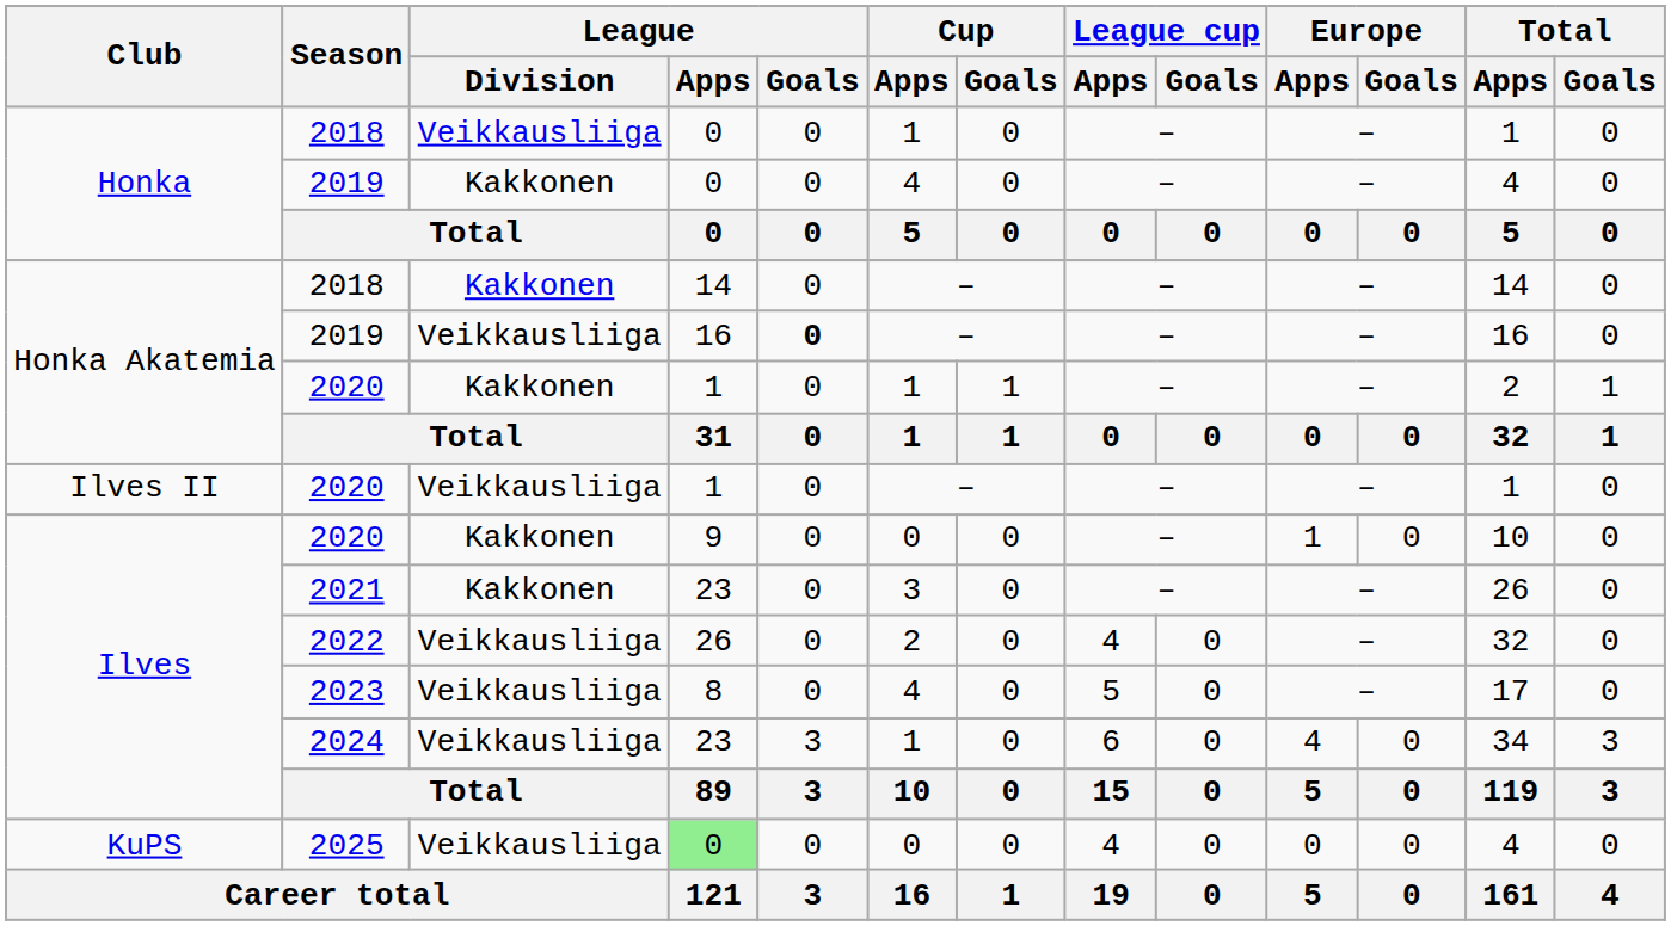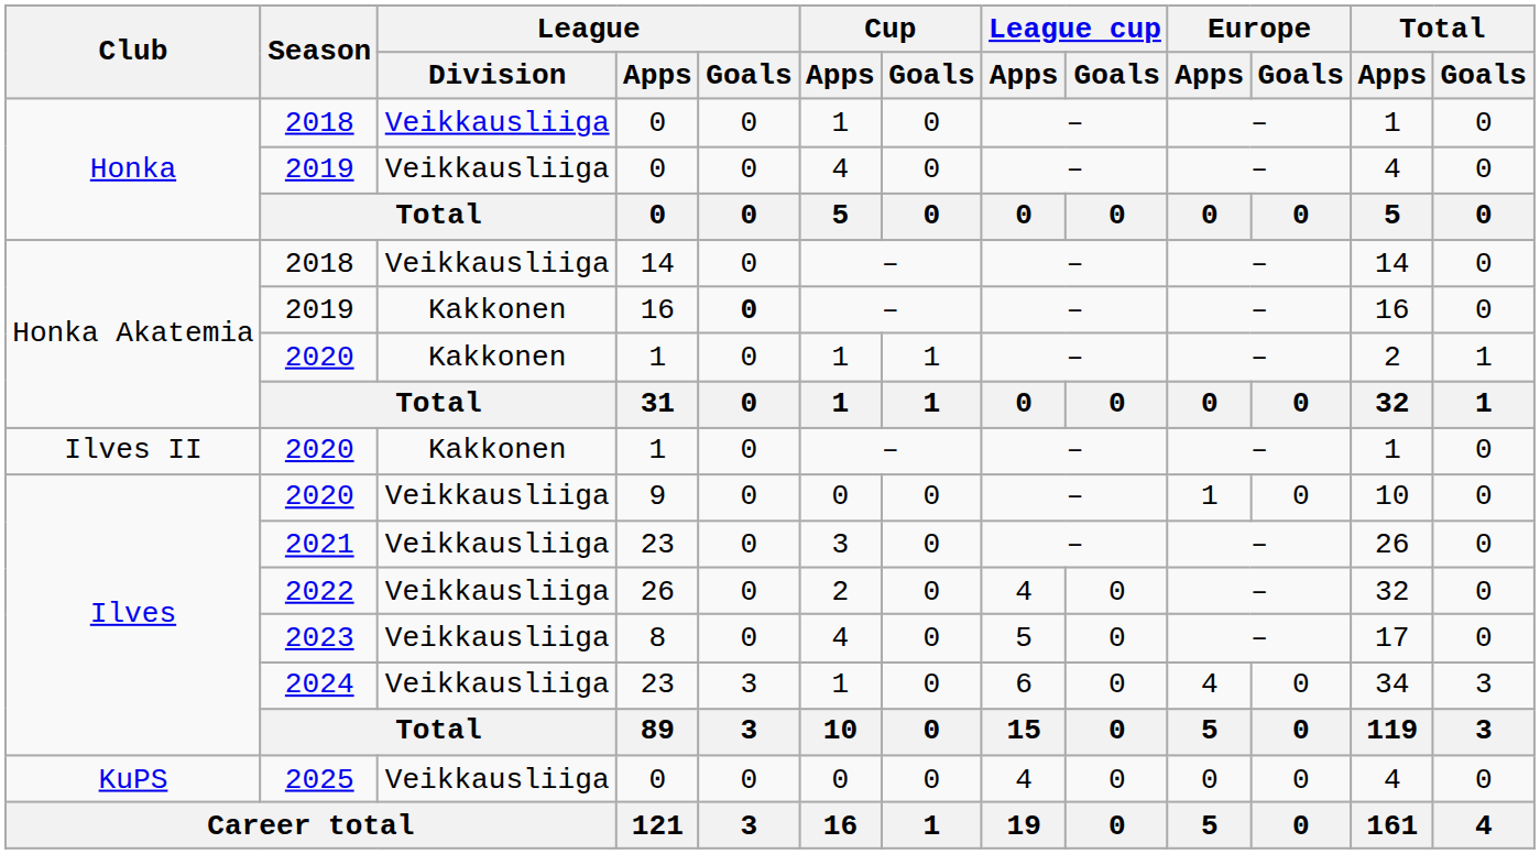Honka / 2019 | League / Division: Kakkonen -> Veikkausliiga
Honka Akatemia / 2018 | League / Division: Kakkonen -> Veikkausliiga
Honka Akatemia / 2019 | League / Division: Veikkausliiga -> Kakkonen
Ilves II / 2020 | League / Division: Veikkausliiga -> Kakkonen
Ilves / 2020 | League / Division: Kakkonen -> Veikkausliiga
2021 | League / Division: Kakkonen -> Veikkausliiga
2025 | League / Apps: lightgreen background -> no background
